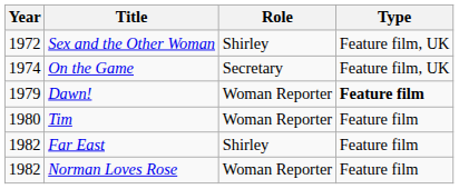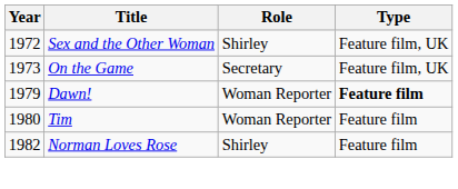On the Game | Year: 1974 -> 1973
- row: 1982 | Far East | Shirley | Feature film
Norman Loves Rose | Role: Woman Reporter -> Shirley
